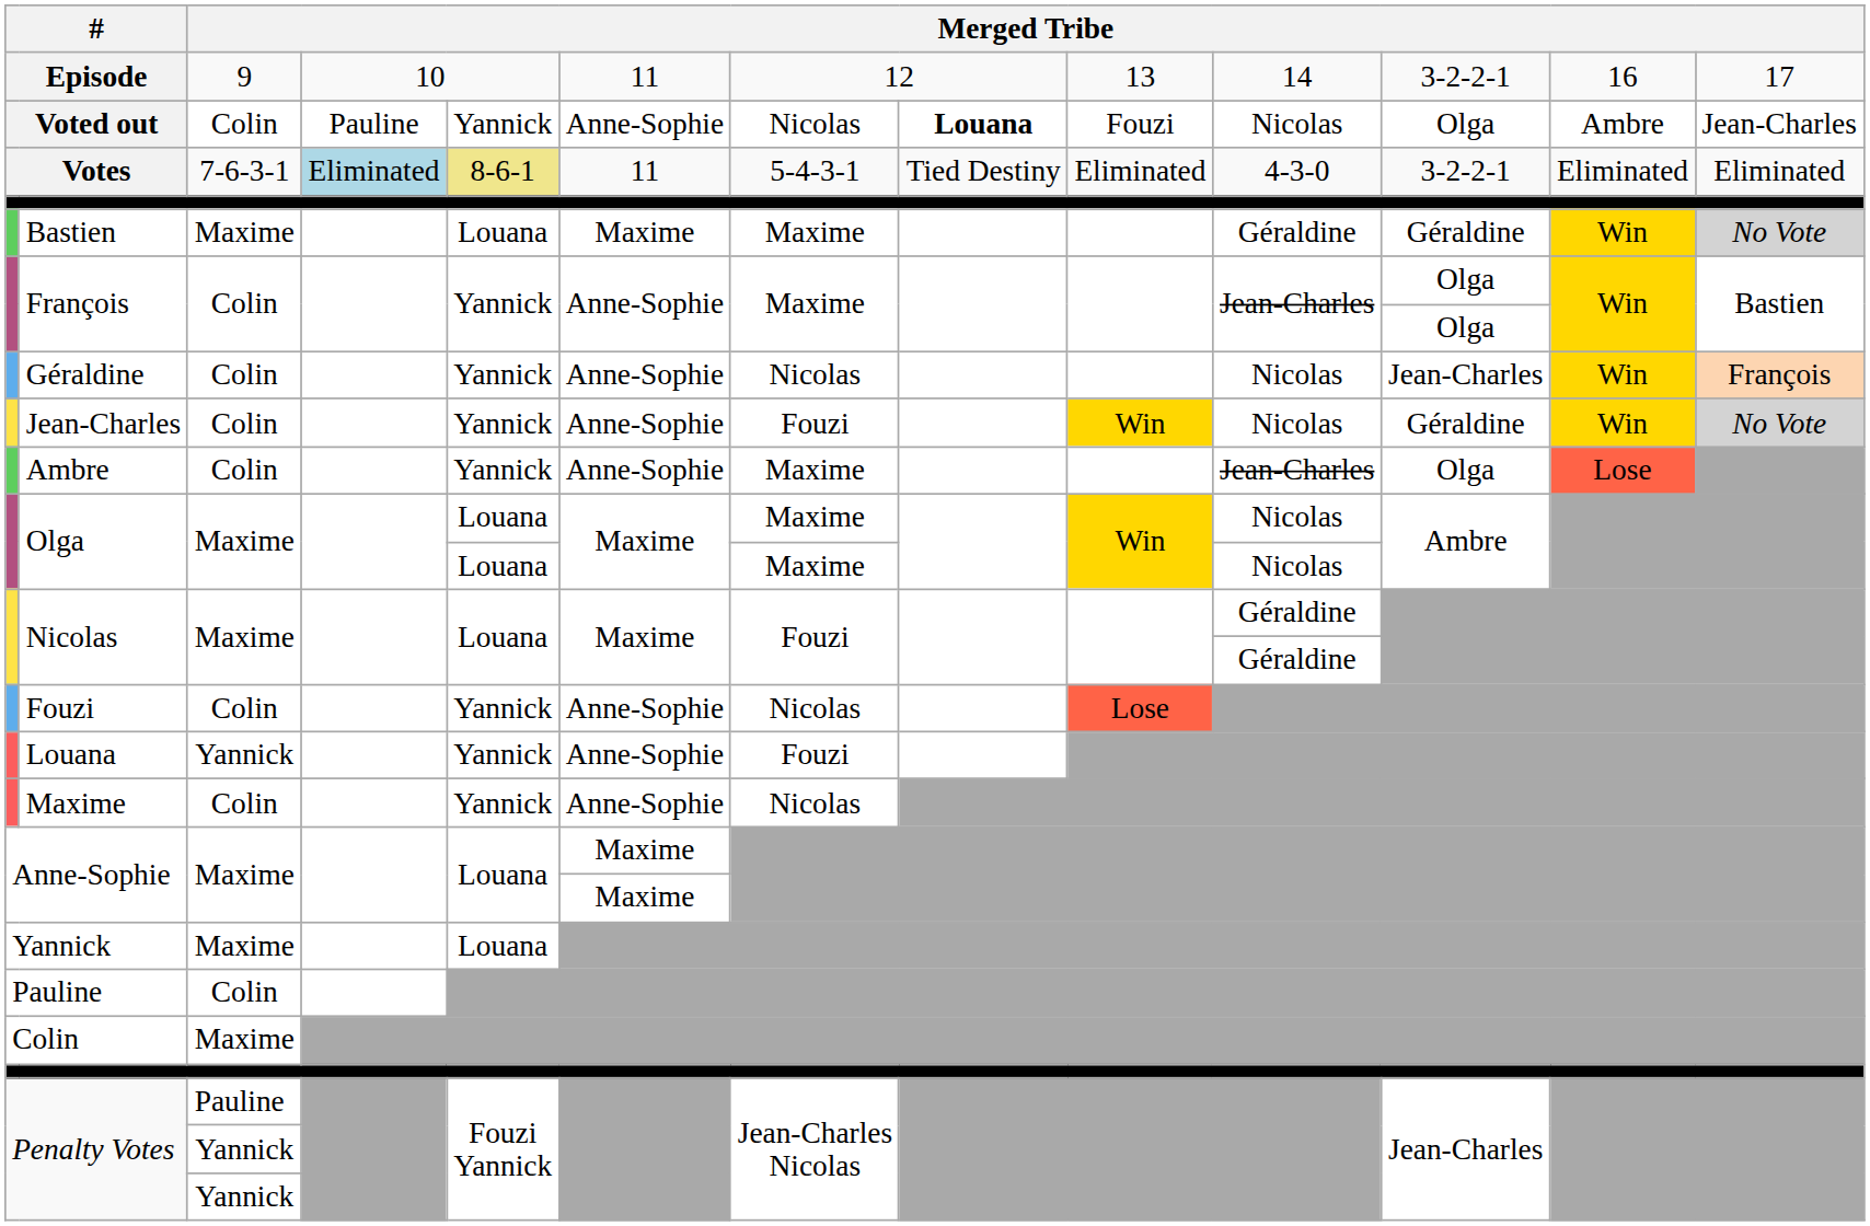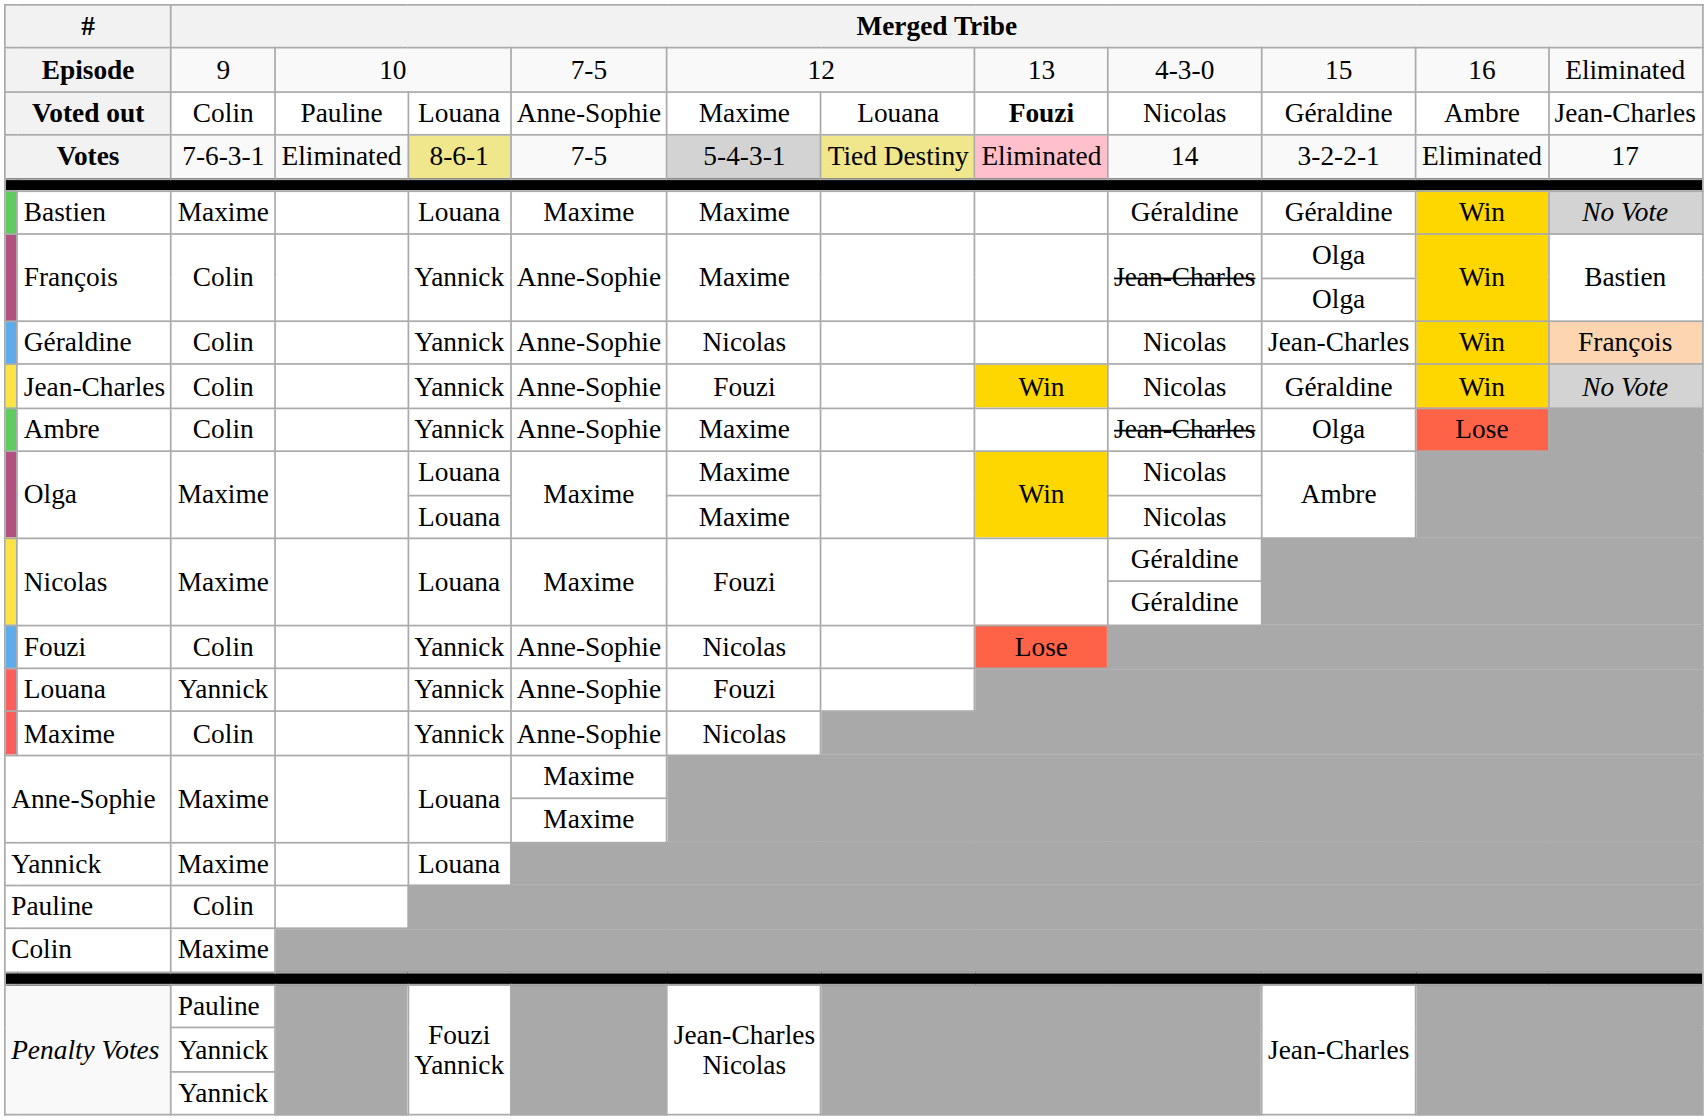Episode | column 6: 11 -> 7-5
Episode | column 10: 14 -> 4-3-0
Episode | column 11: 3-2-2-1 -> 15
Episode | column 13: 17 -> Eliminated
Voted out | column 5: Yannick -> Louana
Voted out | column 7: Nicolas -> Maxime
Voted out | column 8: bold -> normal
Voted out | column 9: normal -> bold
Voted out | column 11: Olga -> Géraldine
Votes | column 4: lightblue background -> no background
Votes | column 6: 11 -> 7-5
Votes | column 7: no background -> lightgrey background
Votes | column 8: no background -> khaki background
Votes | column 9: no background -> pink background
Votes | column 10: 4-3-0 -> 14
Votes | column 13: Eliminated -> 17
